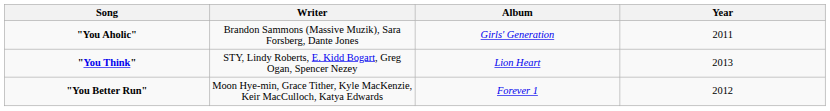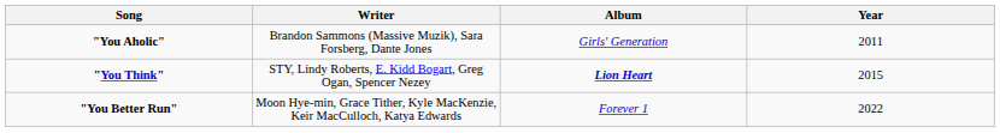"You Think" | Album: normal -> bold
"You Think" | Year: 2013 -> 2015
"You Better Run" | Year: 2012 -> 2022
